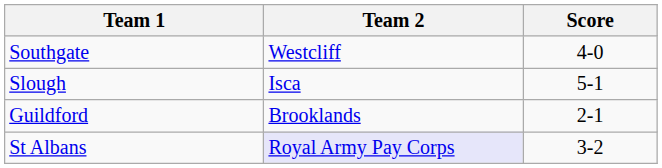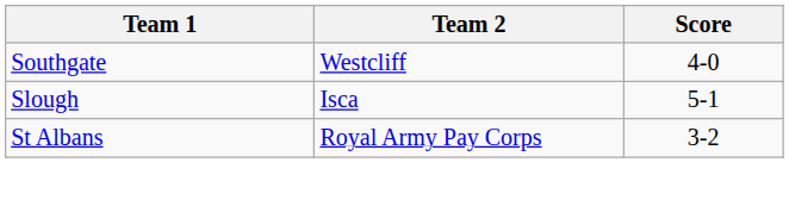- row: Guildford | Brooklands | 2-1
St Albans | Team 2: lavender background -> no background
